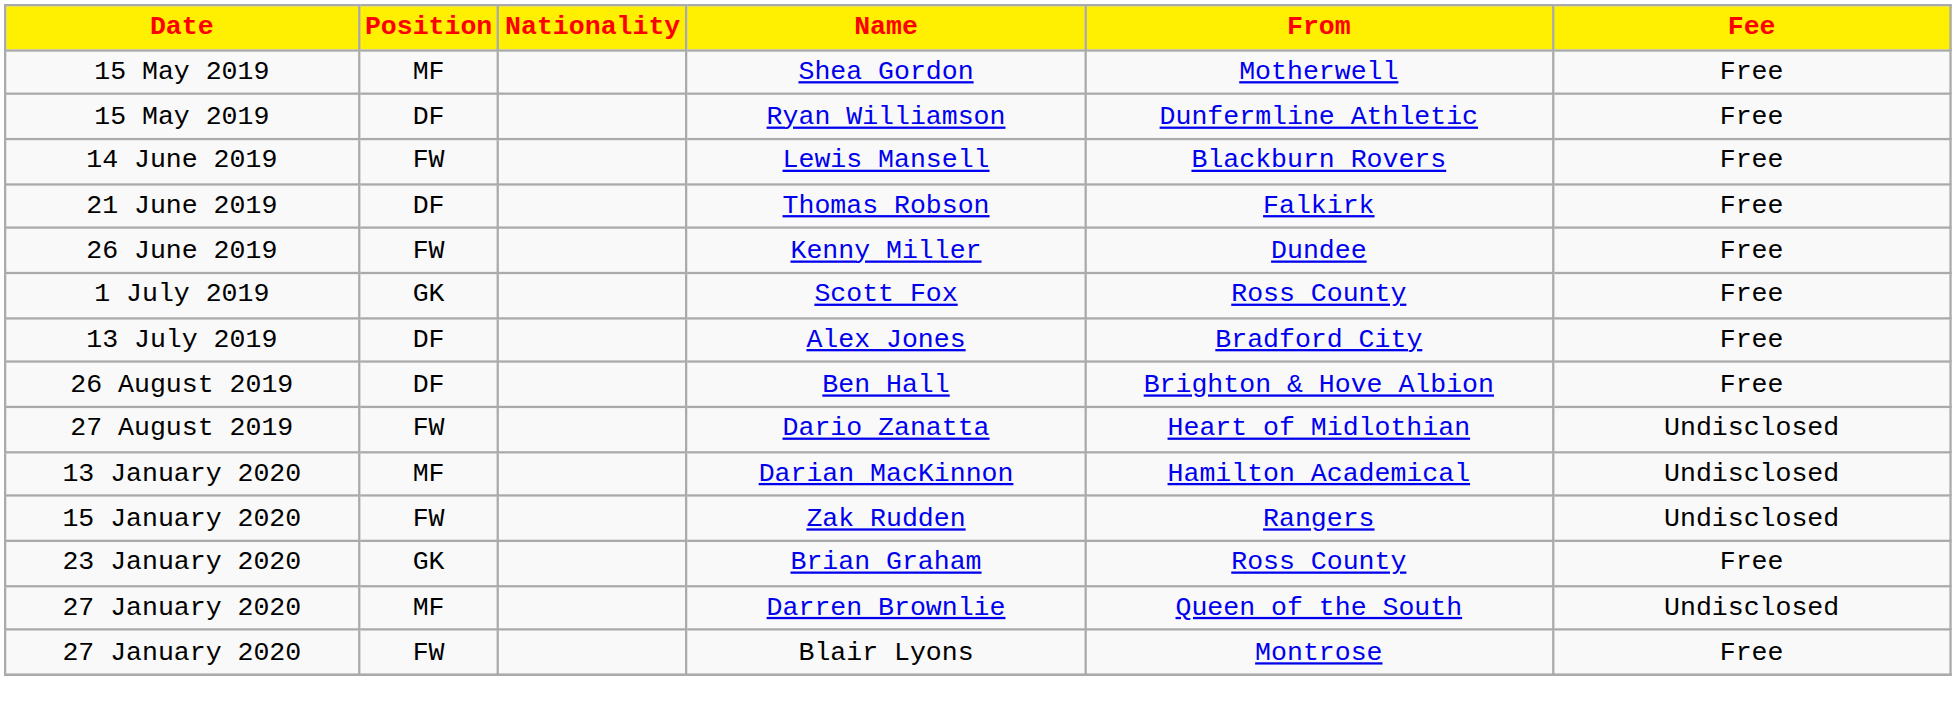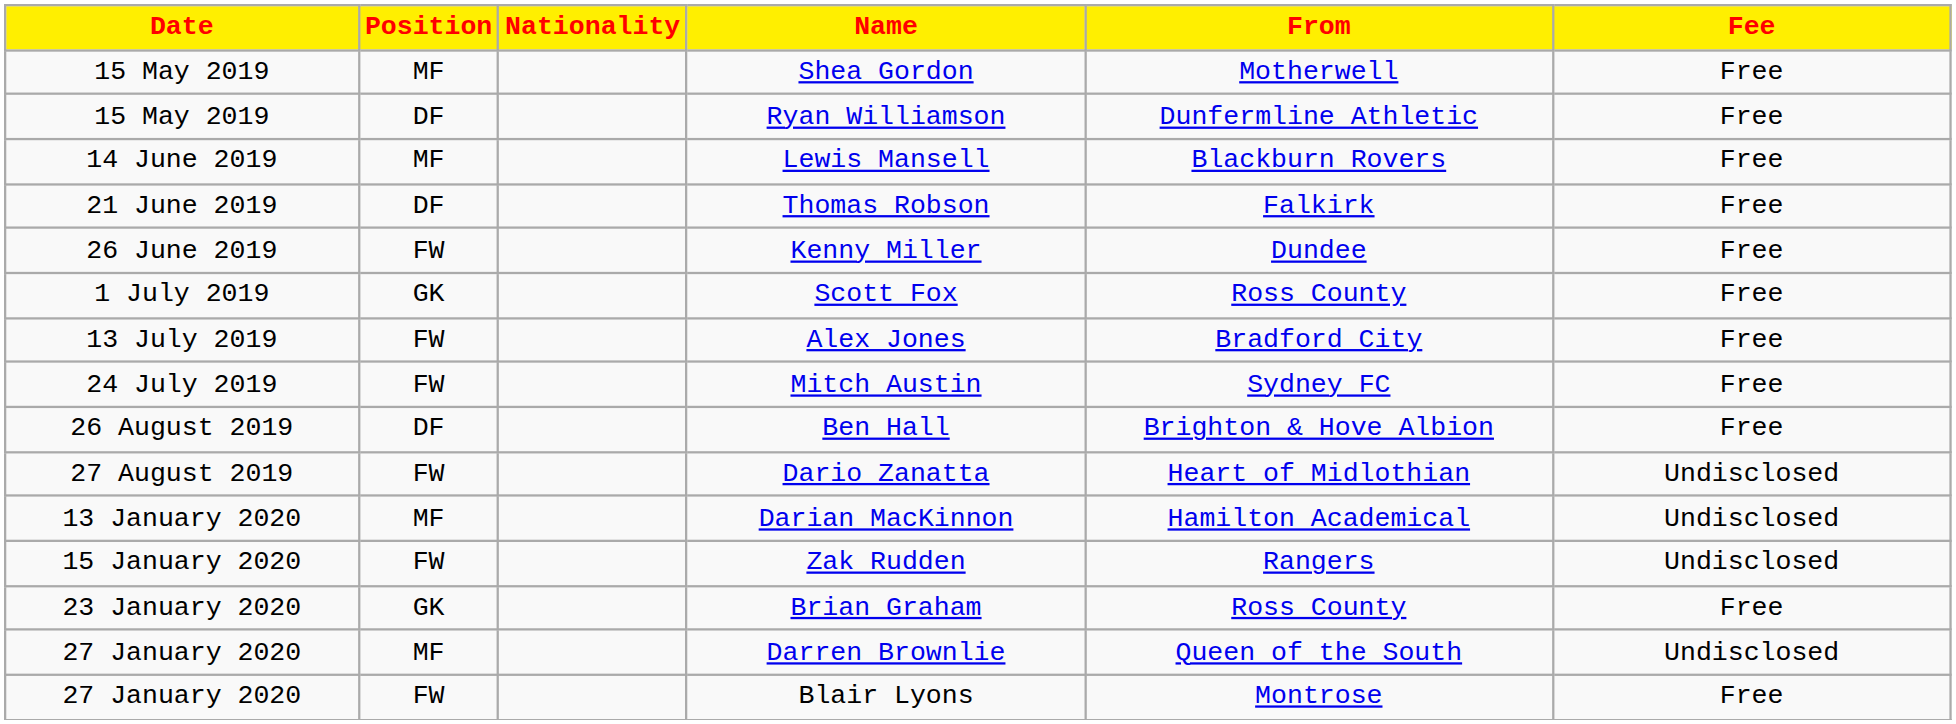Lewis Mansell | Position: FW -> MF
Alex Jones | Position: DF -> FW
+ row: 24 July 2019 | FW | Mitch Austin | Sydney FC | Free
